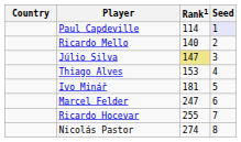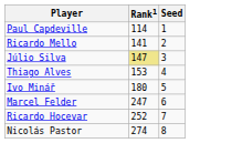- column: Country
Paul Capdeville | Seed: lavender background -> no background
Ricardo Mello | Rank1: 140 -> 141
Ivo Minář | Rank1: 181 -> 180
Ricardo Hocevar | Rank1: 255 -> 252
